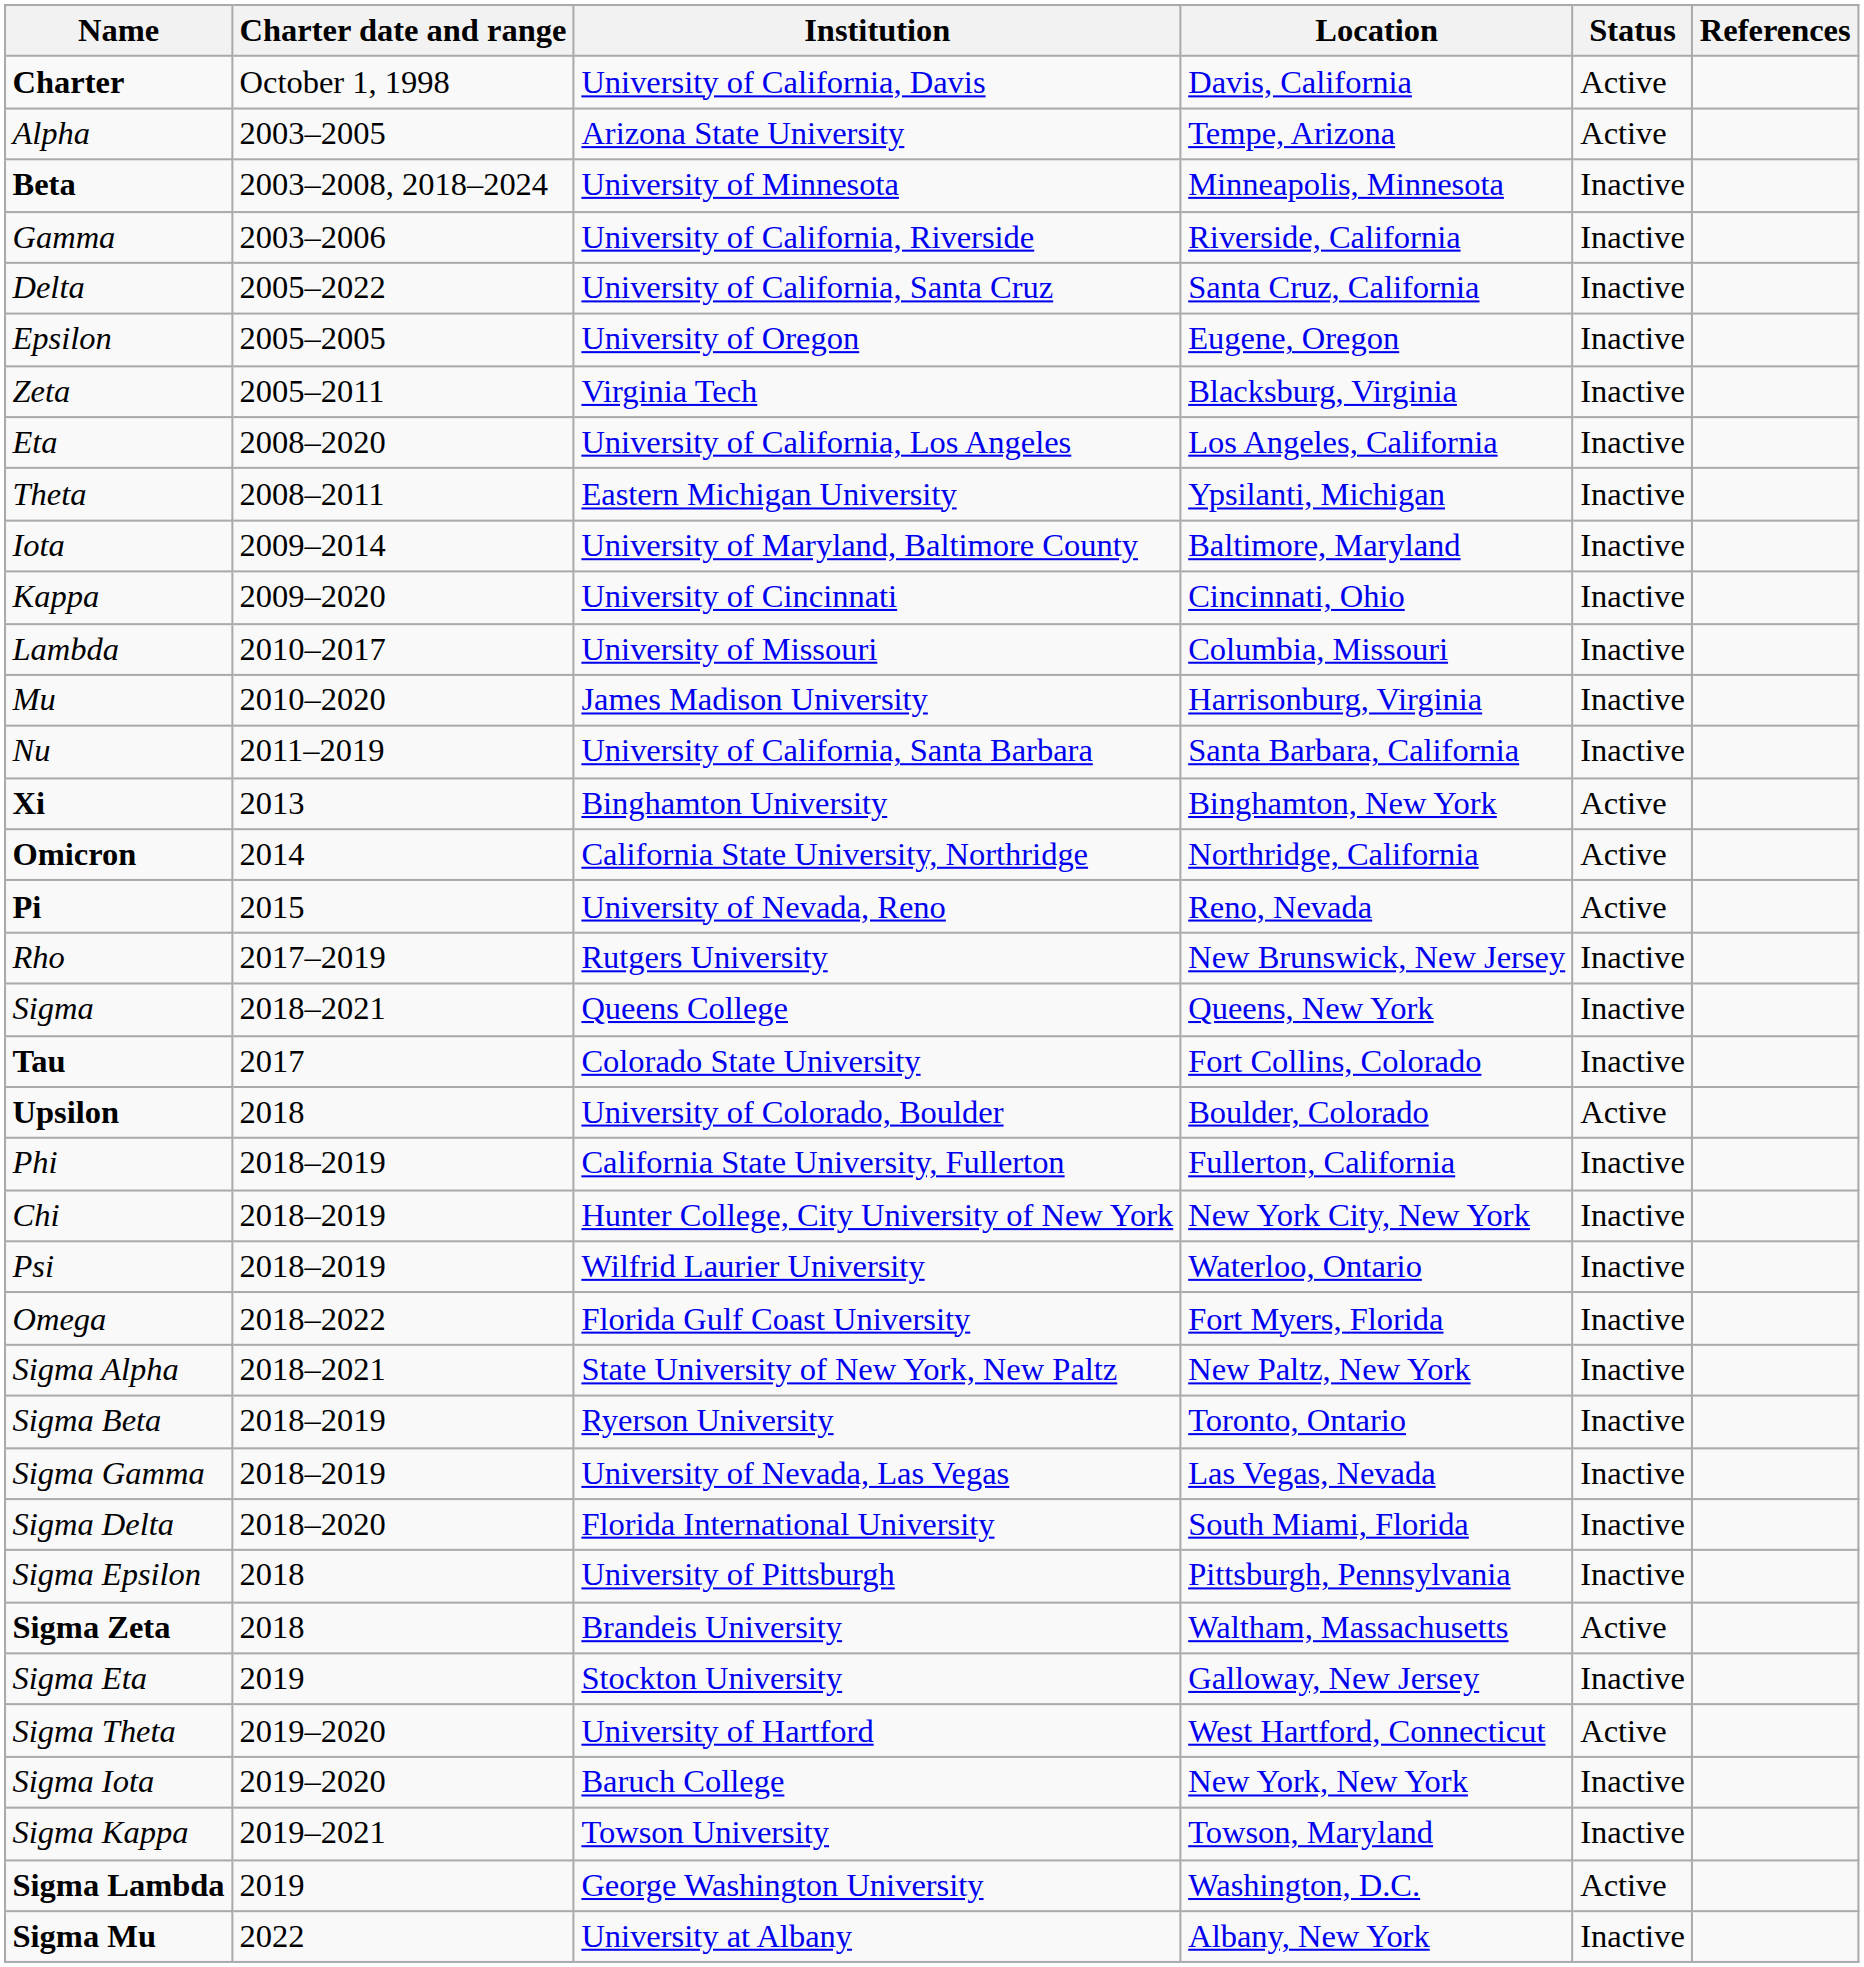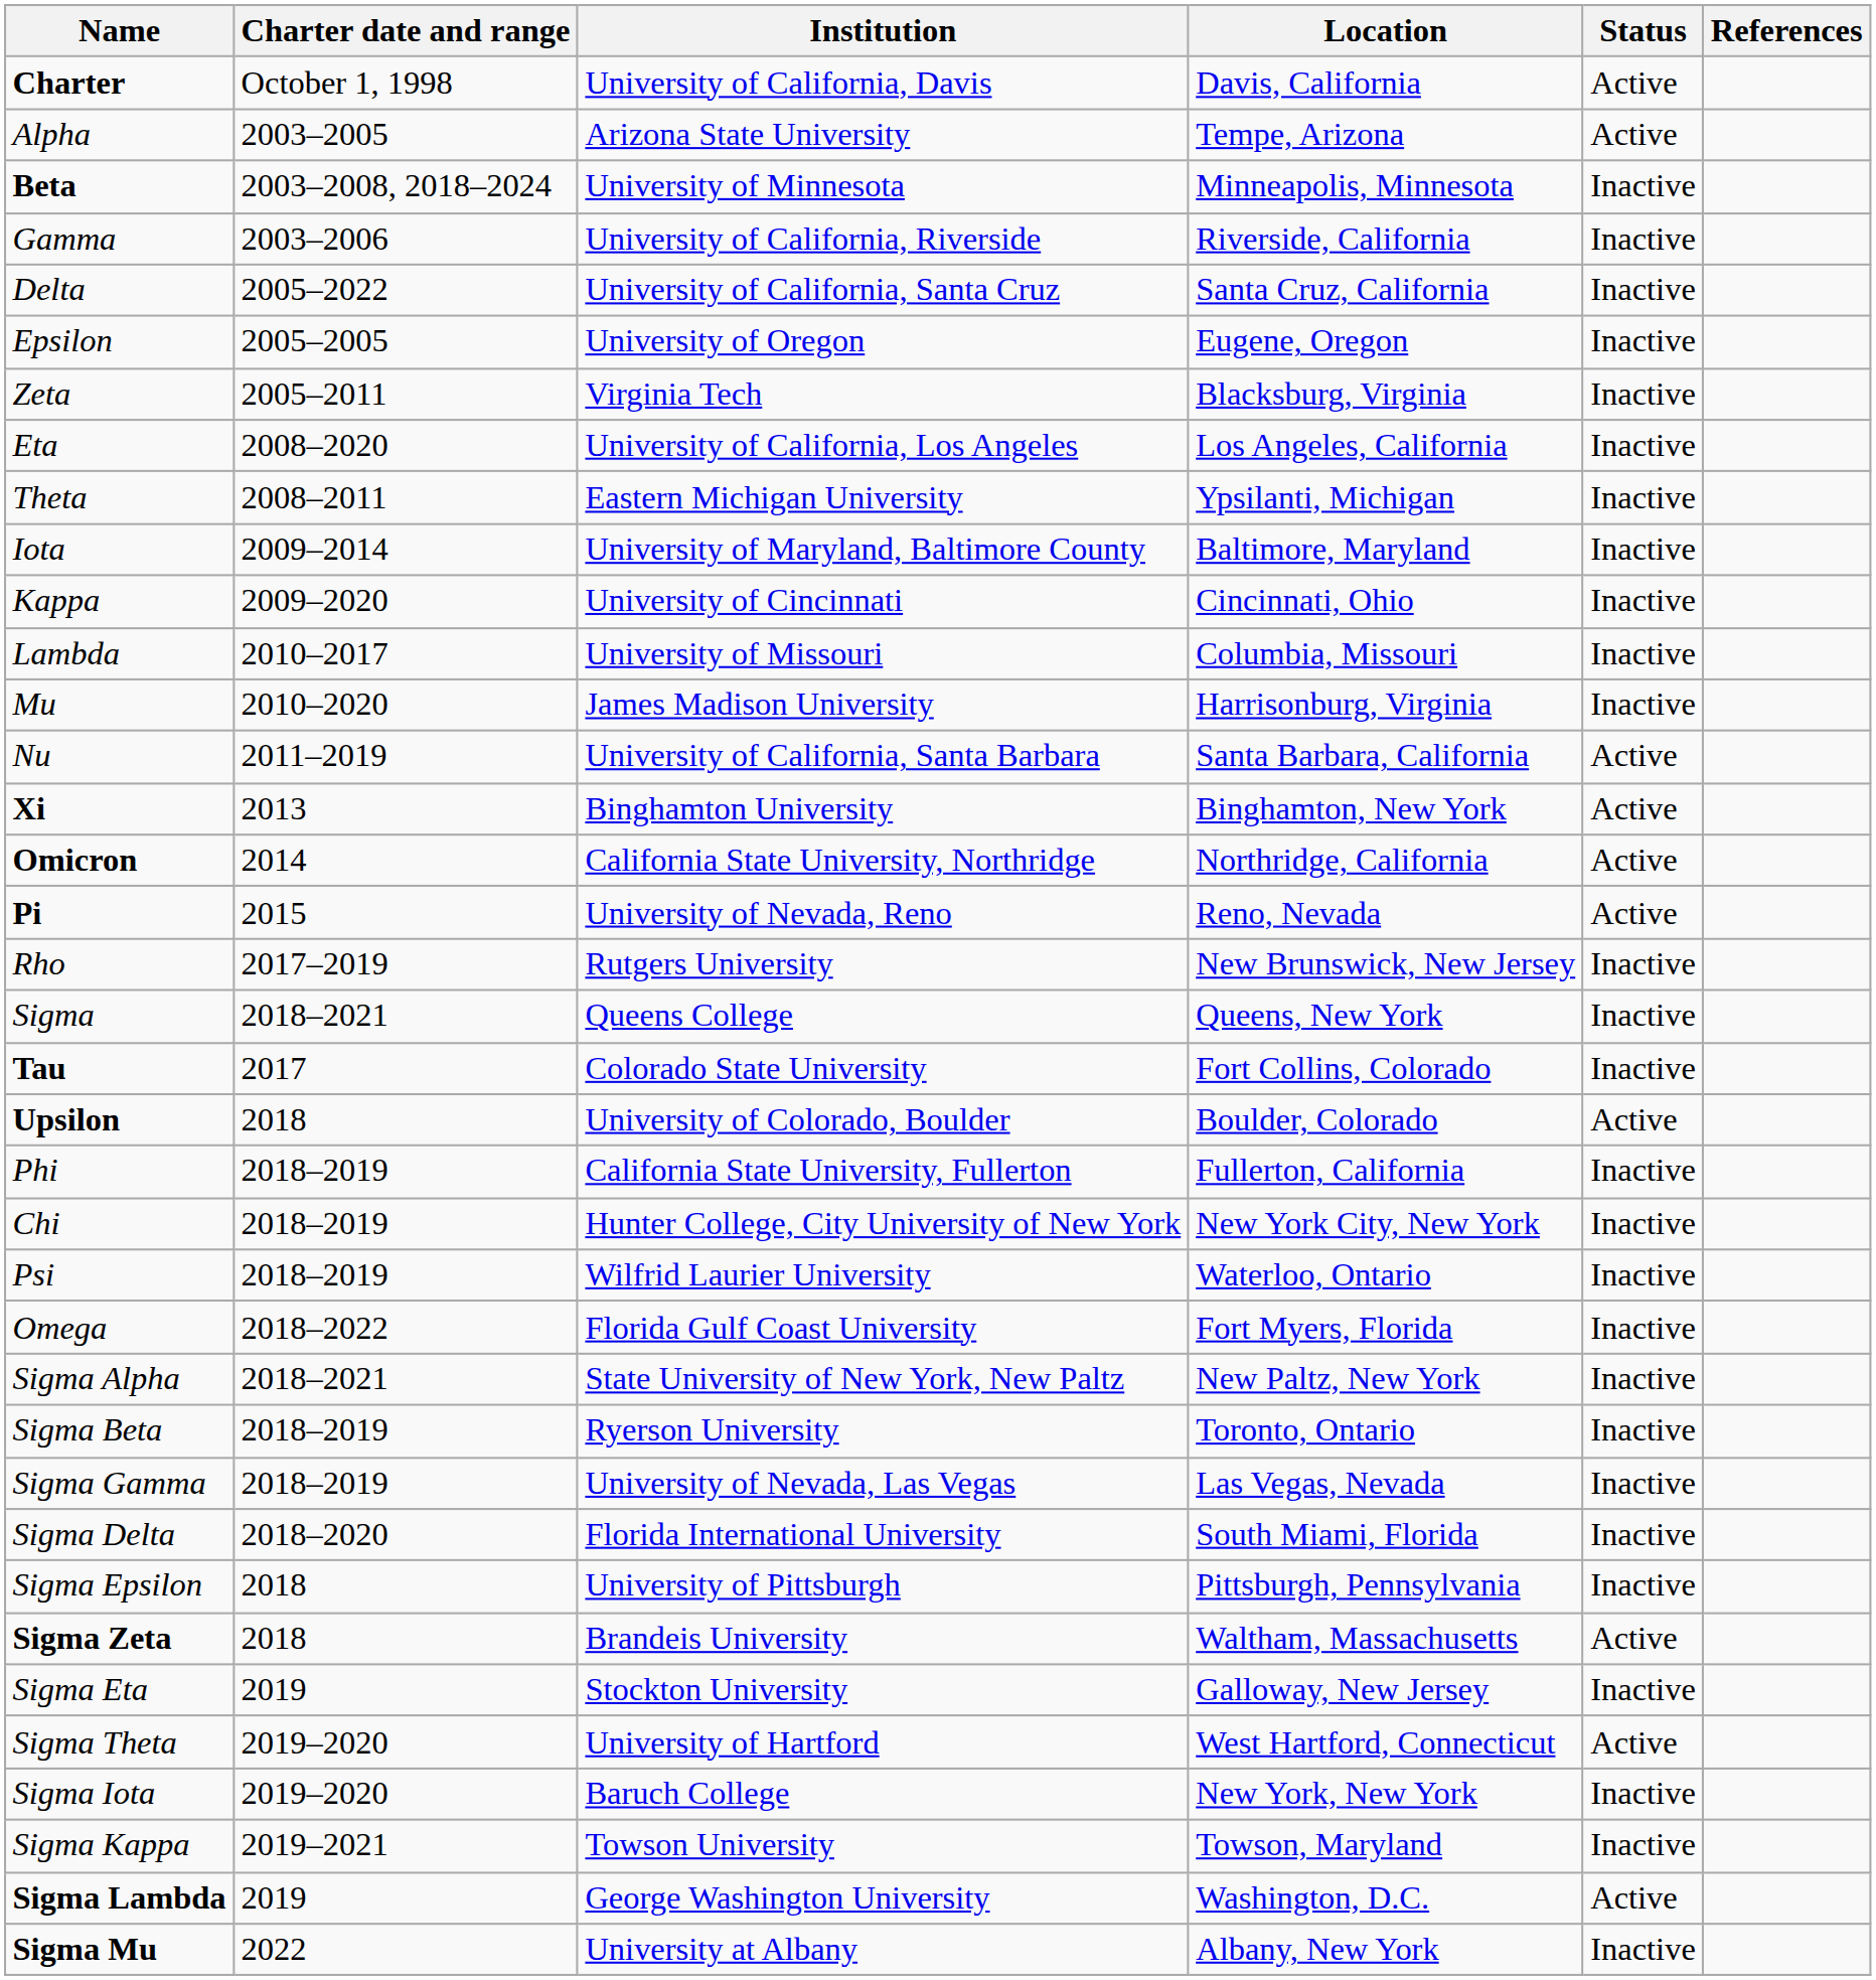Nu | Status: Inactive -> Active
